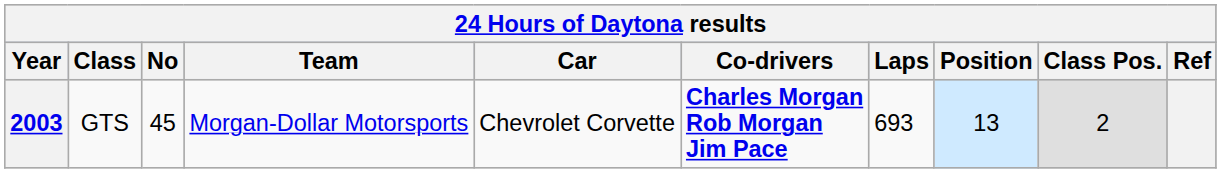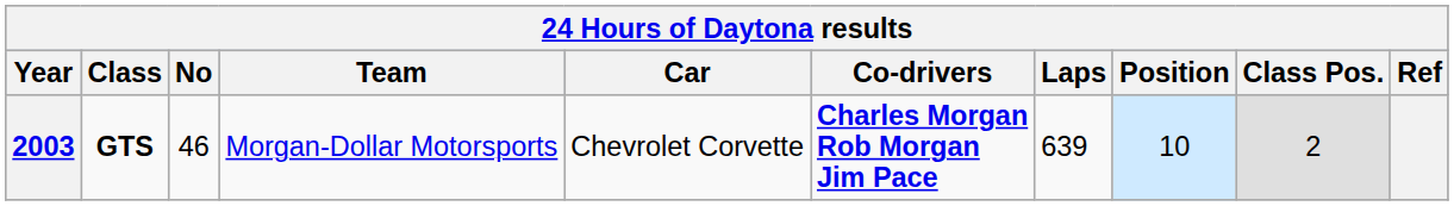2003 | Class: normal -> bold
2003 | No: 45 -> 46
2003 | Laps: 693 -> 639
2003 | Position: 13 -> 10
